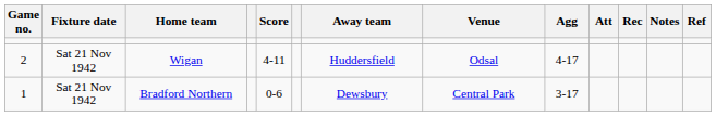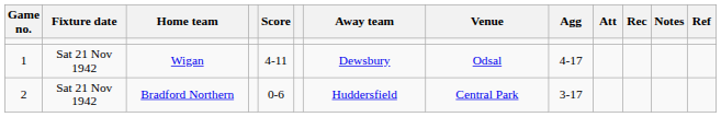Wigan | Game no.: 2 -> 1
Wigan | Away team: Huddersfield -> Dewsbury
Bradford Northern | Game no.: 1 -> 2
Bradford Northern | Away team: Dewsbury -> Huddersfield
